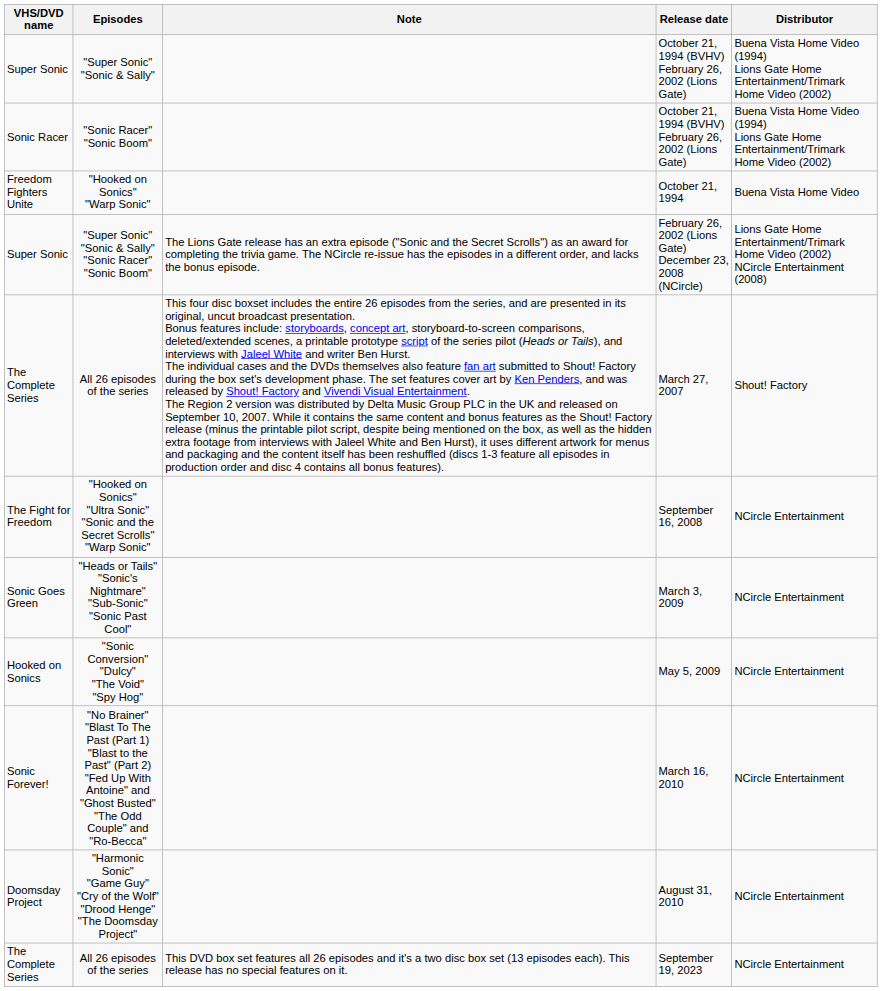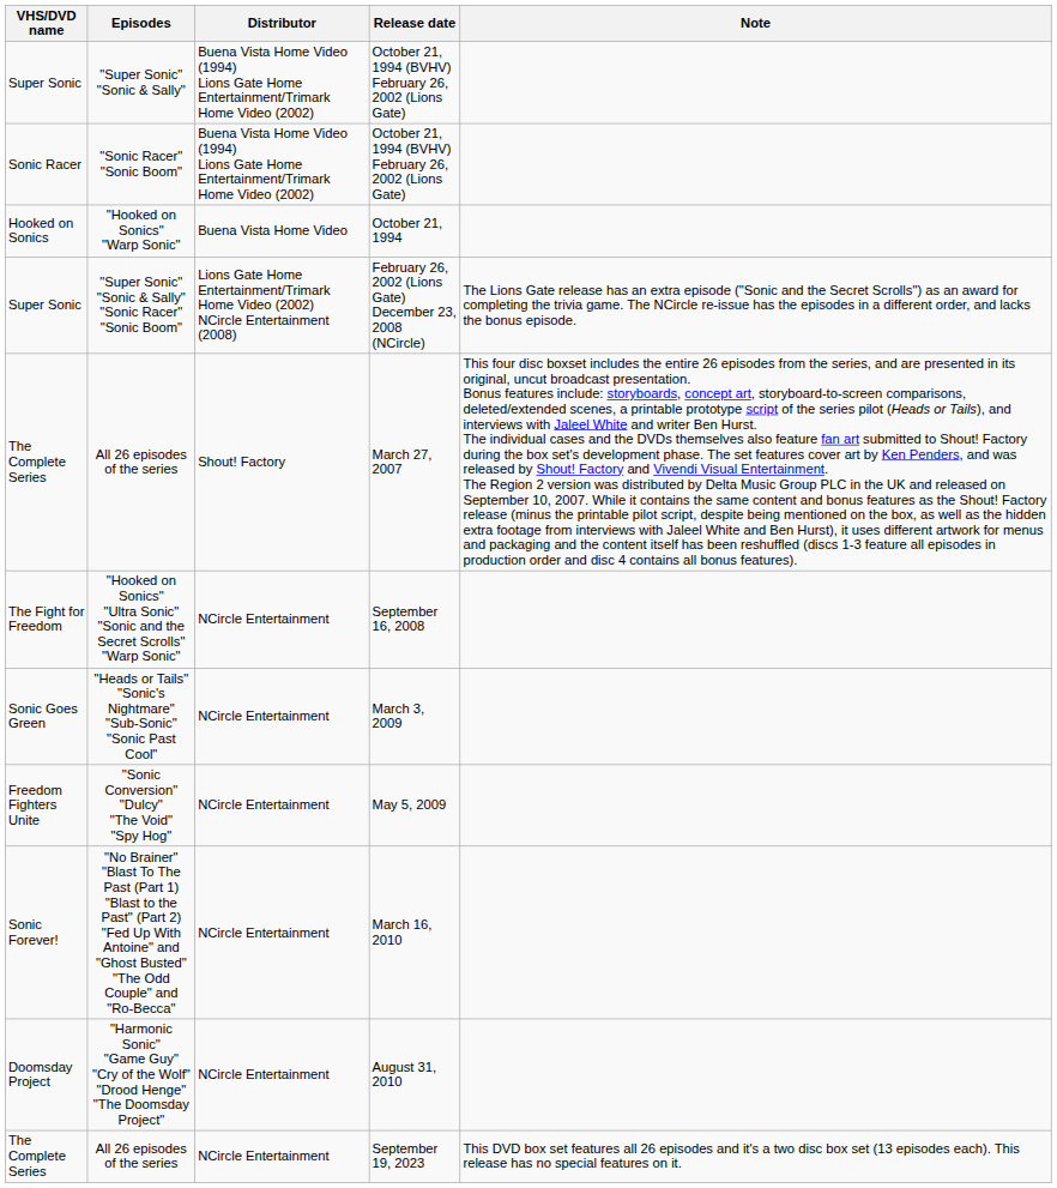columns swapped: Distributor <-> Note
"Hooked on Sonics" "Warp Sonic" | VHS/DVD name: Freedom Fighters Unite -> Hooked on Sonics
"Sonic Conversion" "Dulcy" "The Void" "Spy Hog" | VHS/DVD name: Hooked on Sonics -> Freedom Fighters Unite
